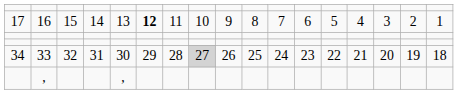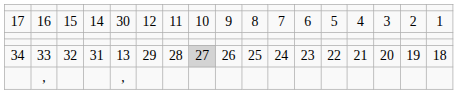16 | column 5: 13 -> 30
16 | column 6: bold -> normal
33 | column 5: 30 -> 13
